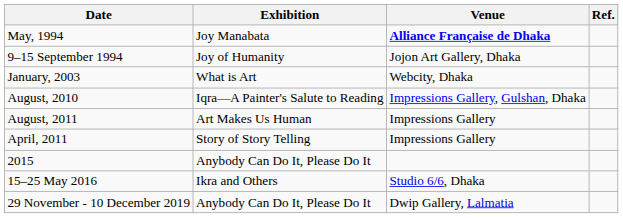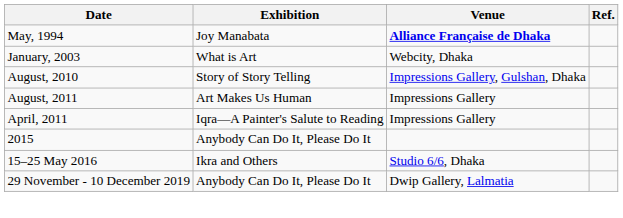- row: 9–15 September 1994 | Joy of Humanity | Jojon Art Gallery, Dhaka
August, 2010 | Exhibition: Iqra—A Painter's Salute to Reading -> Story of Story Telling
April, 2011 | Exhibition: Story of Story Telling -> Iqra—A Painter's Salute to Reading
